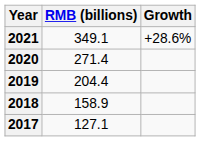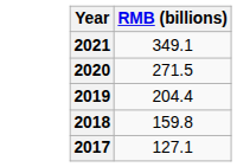- column: Growth | +28.6%
2020 | RMB (billions): 271.4 -> 271.5
2018 | RMB (billions): 158.9 -> 159.8
